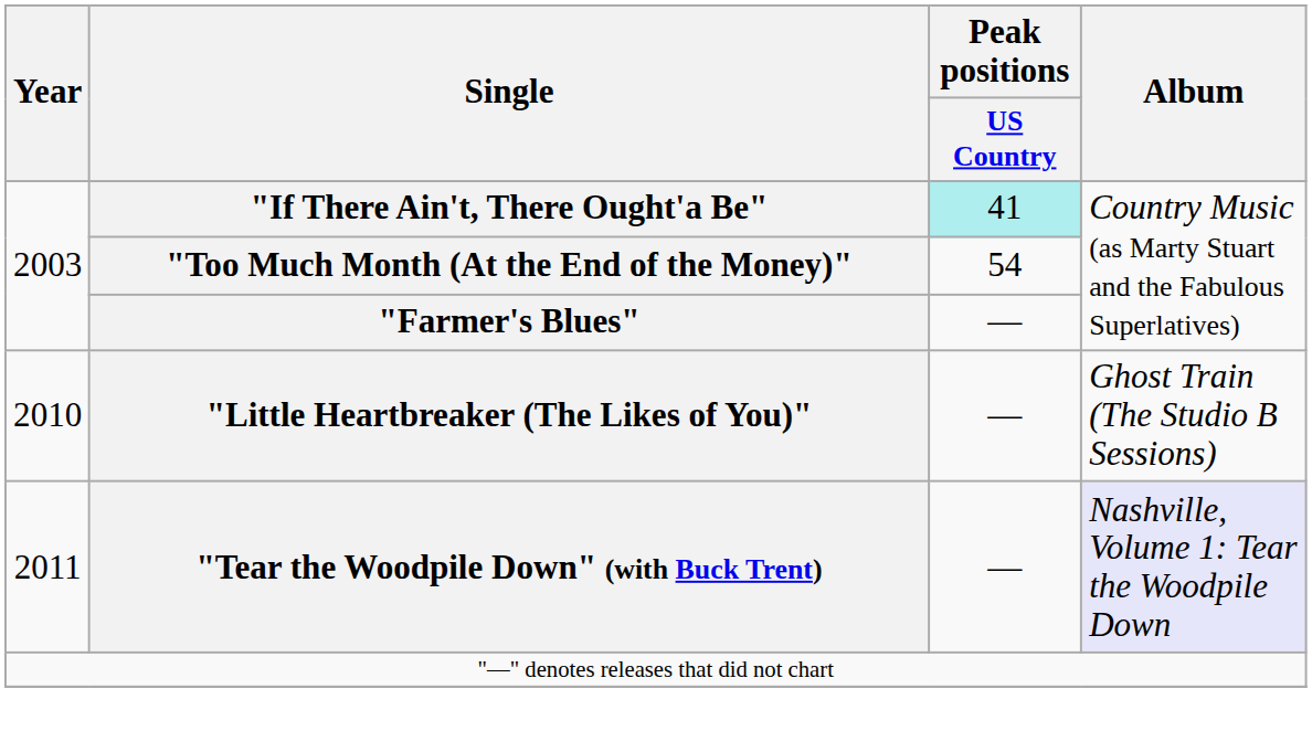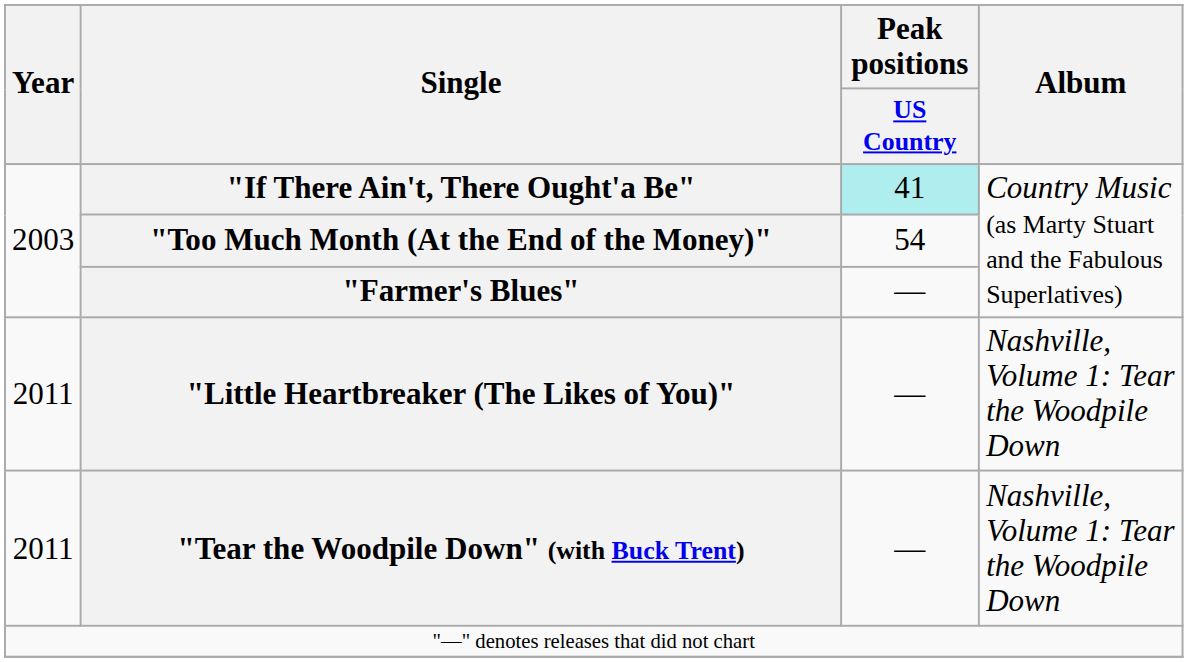"Little Heartbreaker (The Likes of You)" | Year: 2010 -> 2011
"Little Heartbreaker (The Likes of You)" | Album: Ghost Train (The Studio B Sessions) -> Nashville, Volume 1: Tear the Woodpile Down
"Tear the Woodpile Down" (with Buck Trent) | Album: lavender background -> no background
